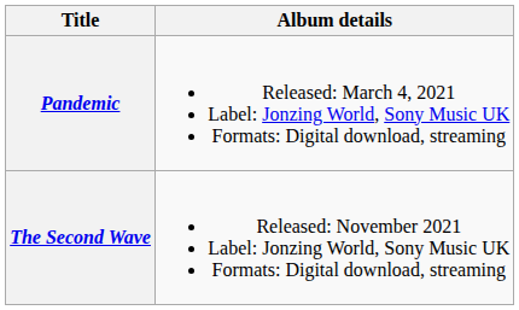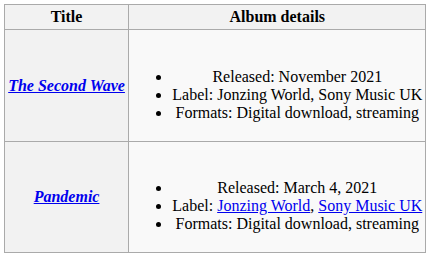rows swapped: Pandemic <-> The Second Wave
